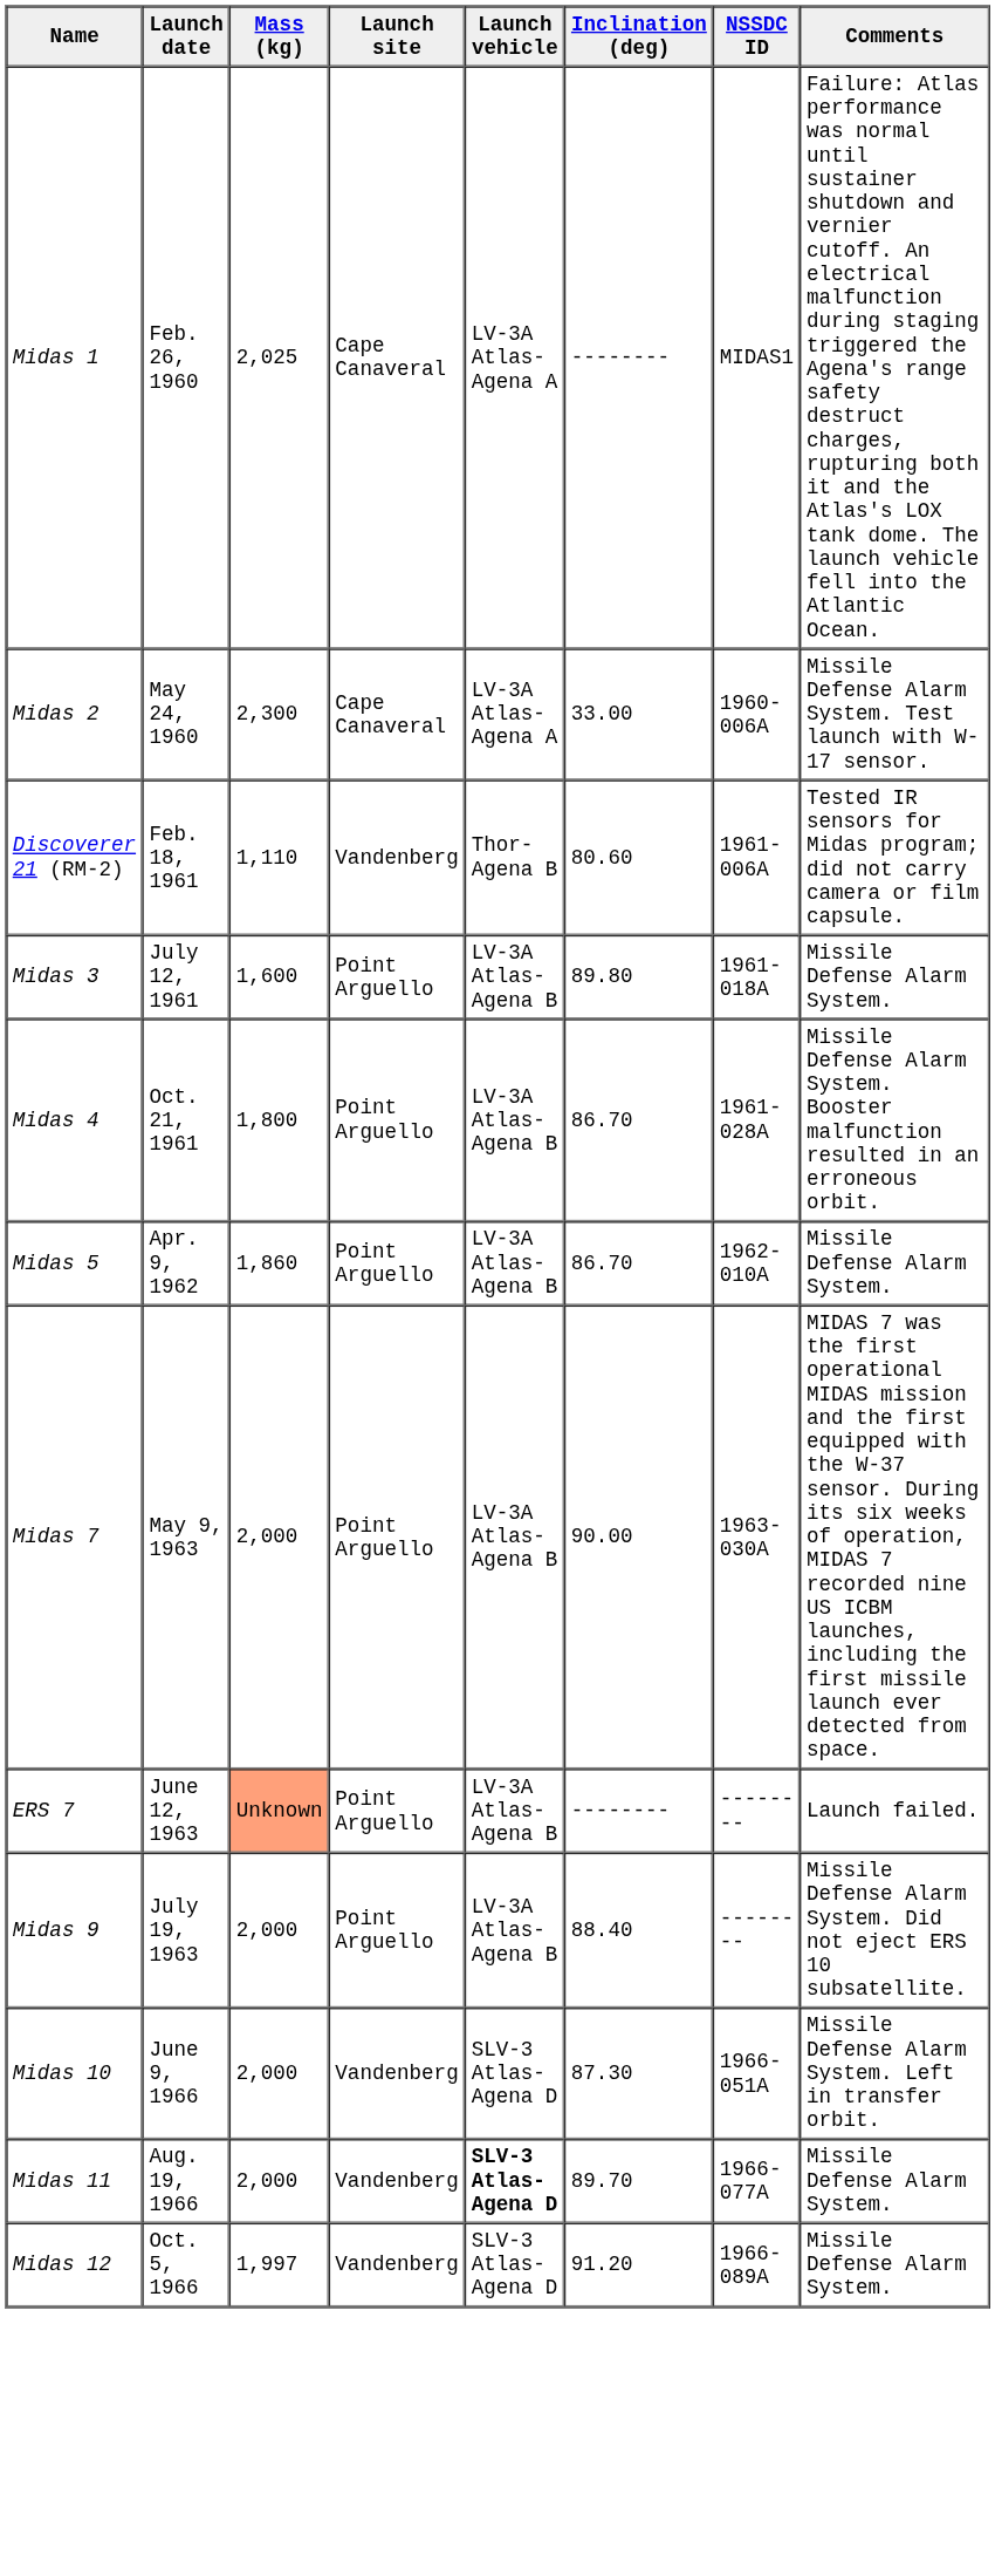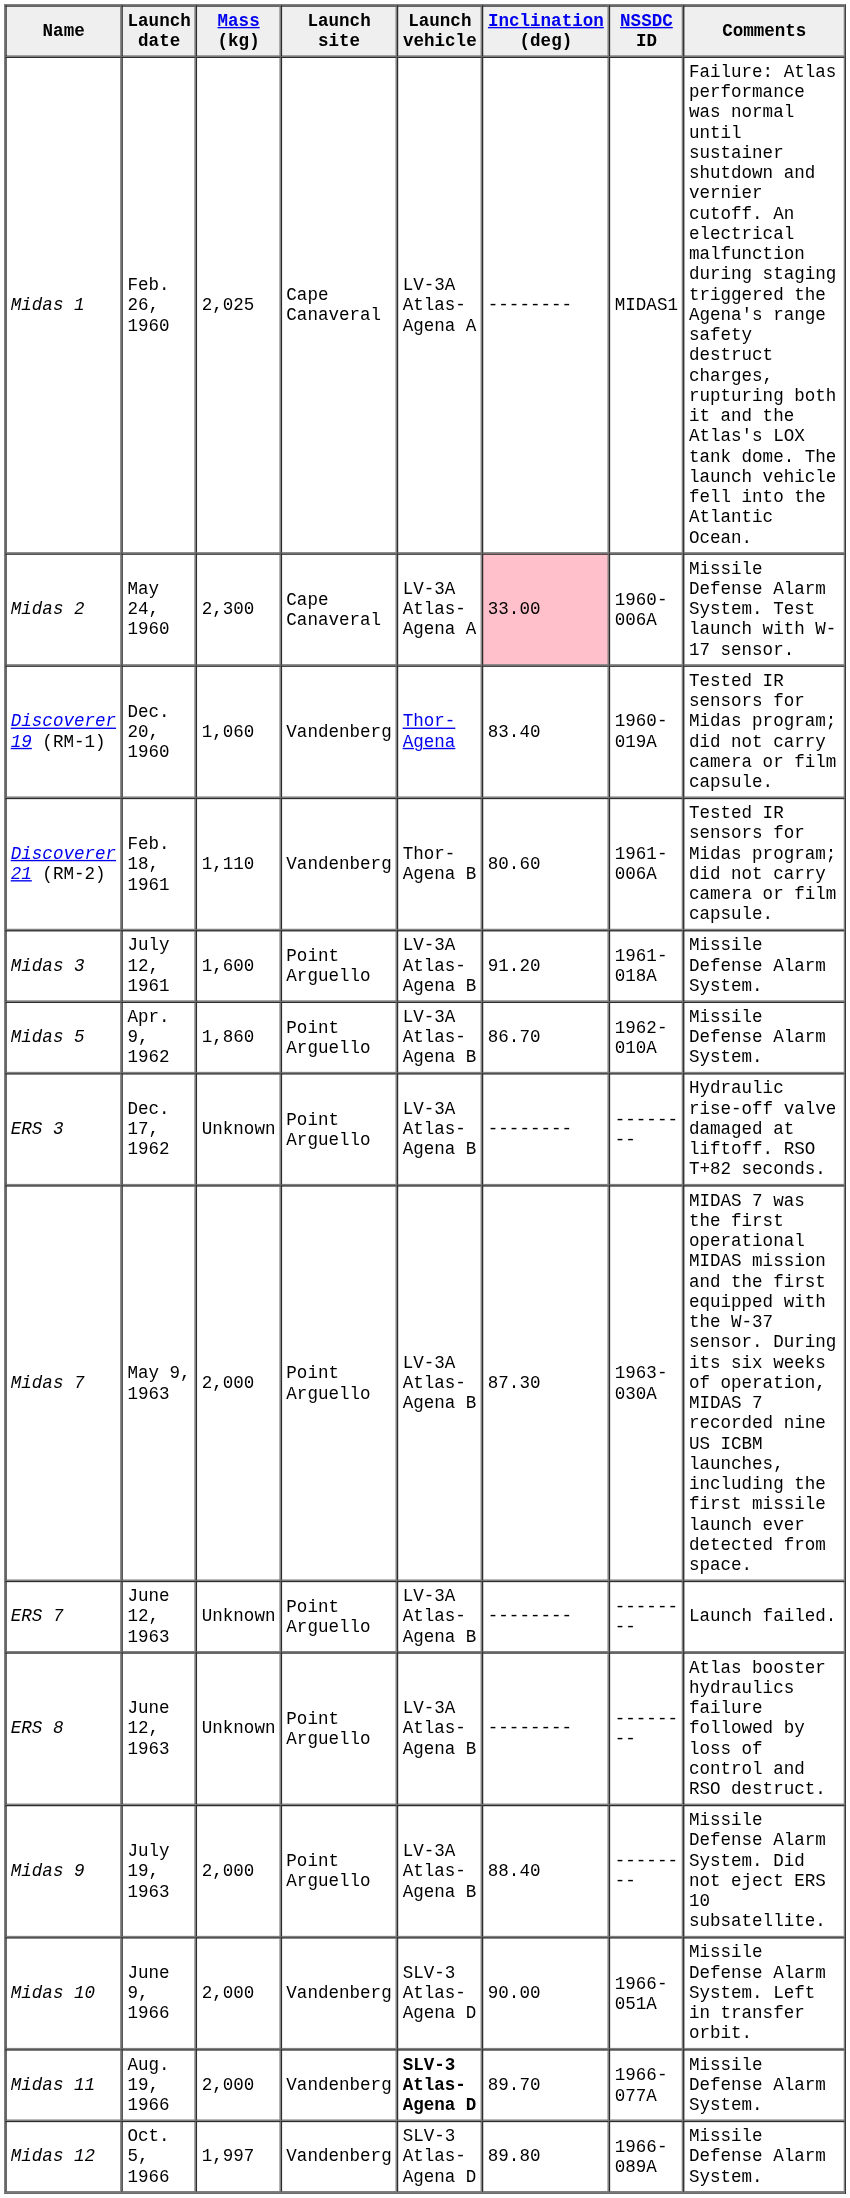Midas 2 | Inclination (deg): no background -> pink background
+ row: Discoverer 19 (RM-1) | Dec. 20, 1960 | 1,060 | Vandenberg | Thor-Agena | 83.40 | 1960-019A | Tested IR sensors for Midas program; did not carry camera or film capsule.
Midas 3 | Inclination (deg): 89.80 -> 91.20
- row: Midas 4 | Oct. 21, 1961 | 1,800 | Point Arguello | LV-3A Atlas-Agena B | 86.70 | 1961-028A | Missile Defense Alarm System. Booster malfunction resulted in an erroneous orbit.
+ row: ERS 3 | Dec. 17, 1962 | Unknown | Point Arguello | LV-3A Atlas-Agena B | -------- | -------- | Hydraulic rise-off valve damaged at liftoff. RSO T+82 seconds.
Midas 7 | Inclination (deg): 90.00 -> 87.30
ERS 7 | Mass (kg): lightsalmon background -> no background
+ row: ERS 8 | June 12, 1963 | Unknown | Point Arguello | LV-3A Atlas-Agena B | -------- | -------- | Atlas booster hydraulics failure followed by loss of control and RSO destruct.
Midas 10 | Inclination (deg): 87.30 -> 90.00
Midas 12 | Inclination (deg): 91.20 -> 89.80
